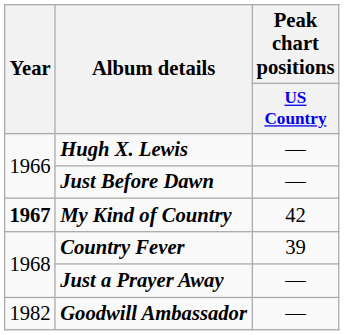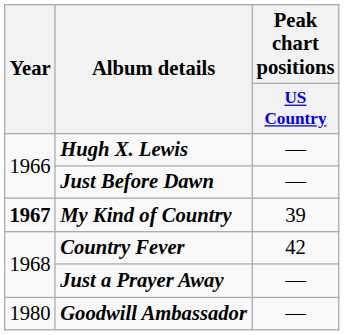My Kind of Country | Peak chart positions / US Country: 42 -> 39
Country Fever | Peak chart positions / US Country: 39 -> 42
Goodwill Ambassador | Year: 1982 -> 1980
